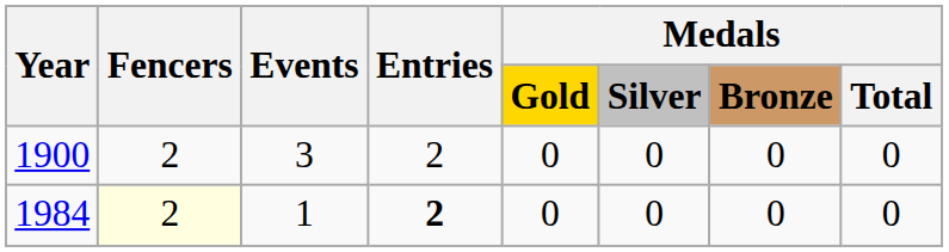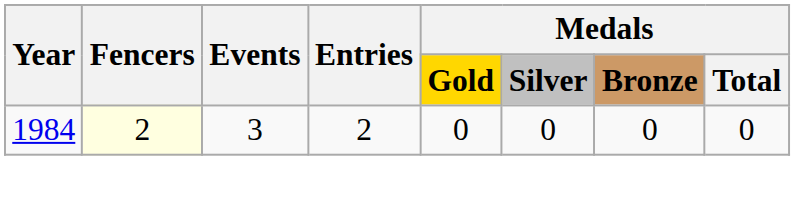- row: 1900 | 2 | 3 | 2 | 0 | 0 | 0 | 0
1984 | Events: 1 -> 3
1984 | Entries: bold -> normal
